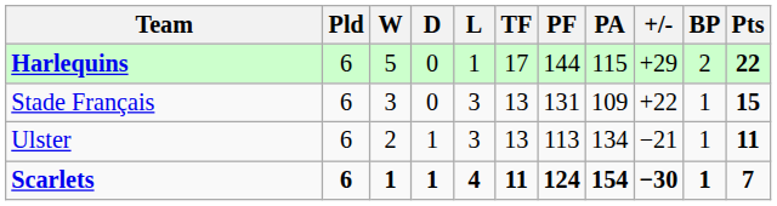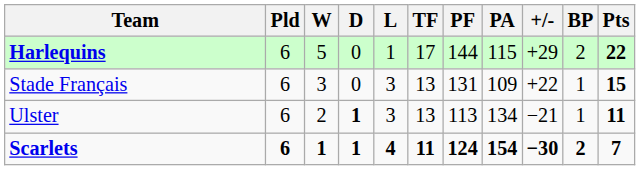Ulster | D: normal -> bold
Scarlets | BP: 1 -> 2
